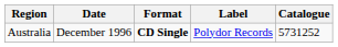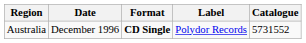Australia | Catalogue: 5731252 -> 5731552
